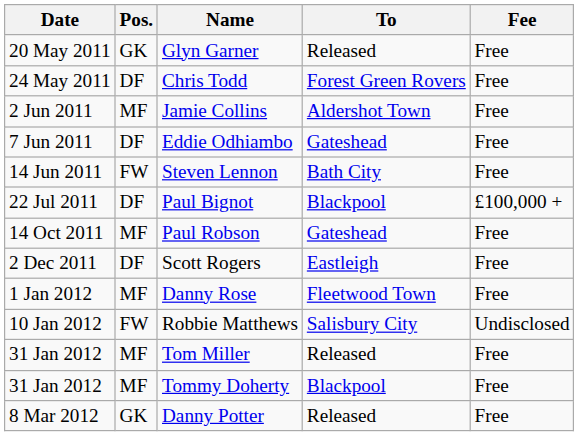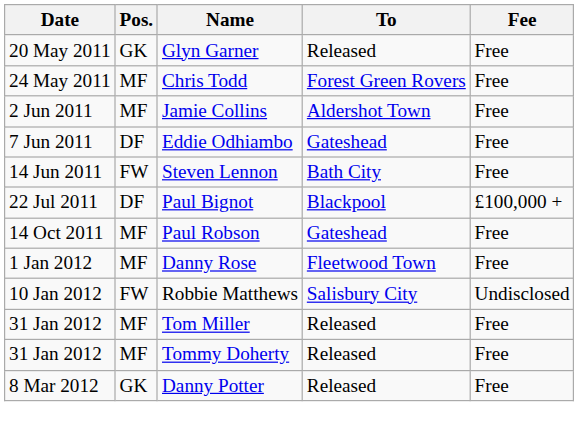Chris Todd | Pos.: DF -> MF
- row: 2 Dec 2011 | DF | Scott Rogers | Eastleigh | Free
Tommy Doherty | To: Blackpool -> Released
